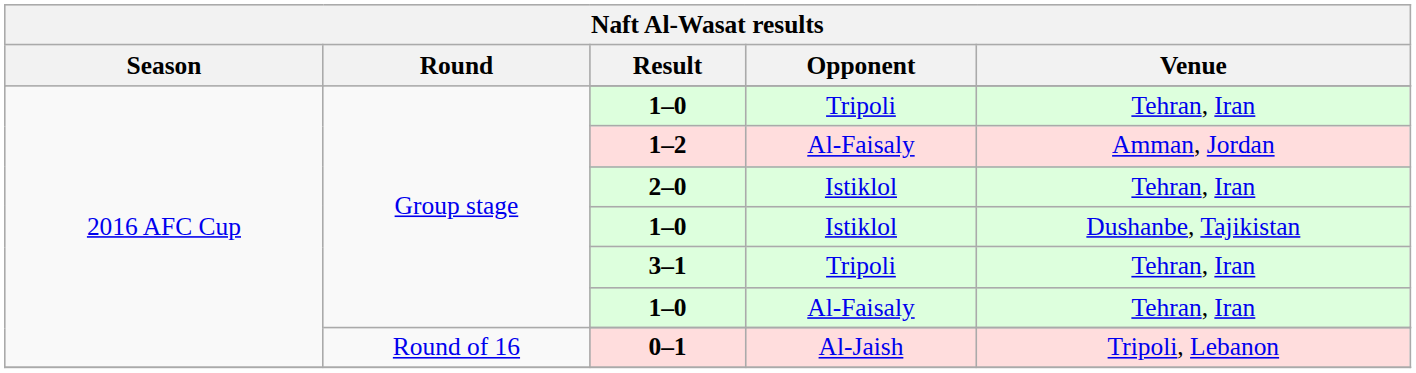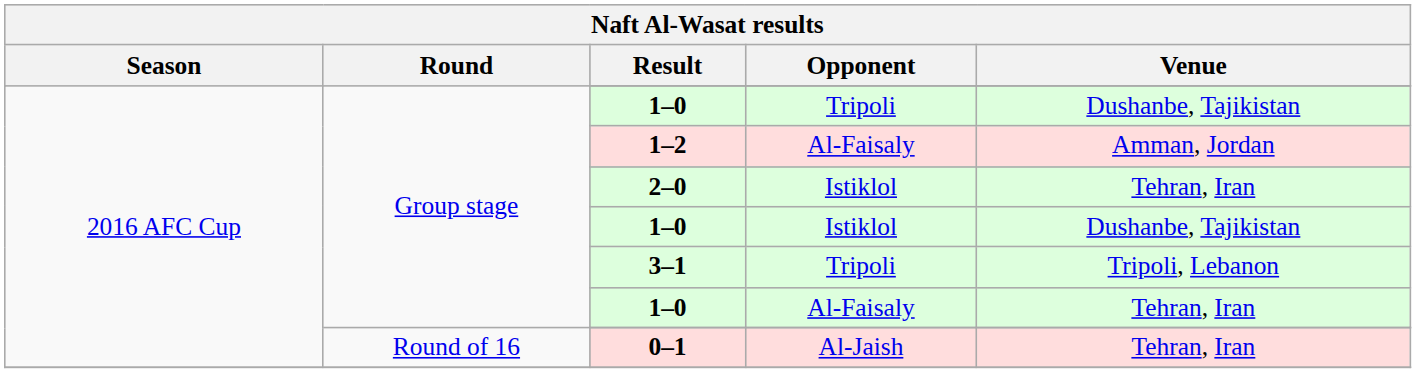1–0 / Tripoli | Venue: Tehran, Iran -> Dushanbe, Tajikistan
3–1 | Venue: Tehran, Iran -> Tripoli, Lebanon
0–1 | Venue: Tripoli, Lebanon -> Tehran, Iran
